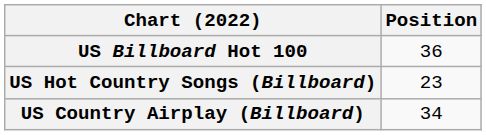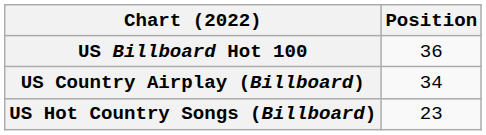rows swapped: US Country Airplay (Billboard) <-> US Hot Country Songs (Billboard)
